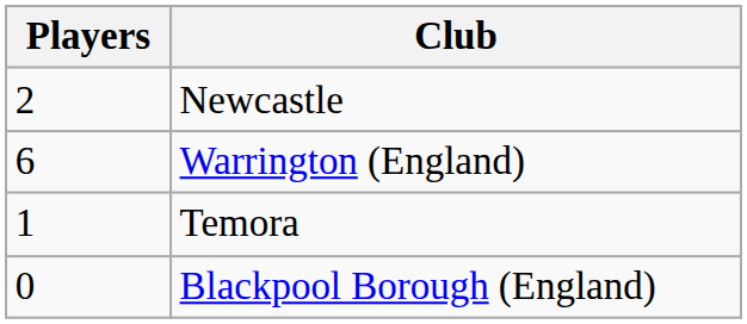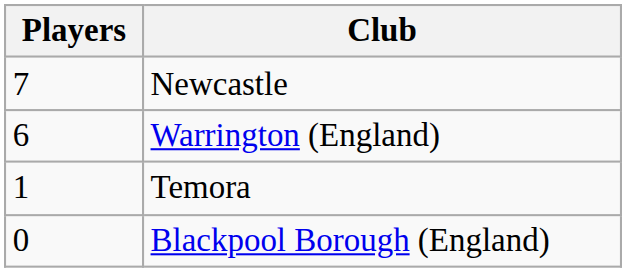Newcastle | Players: 2 -> 7
